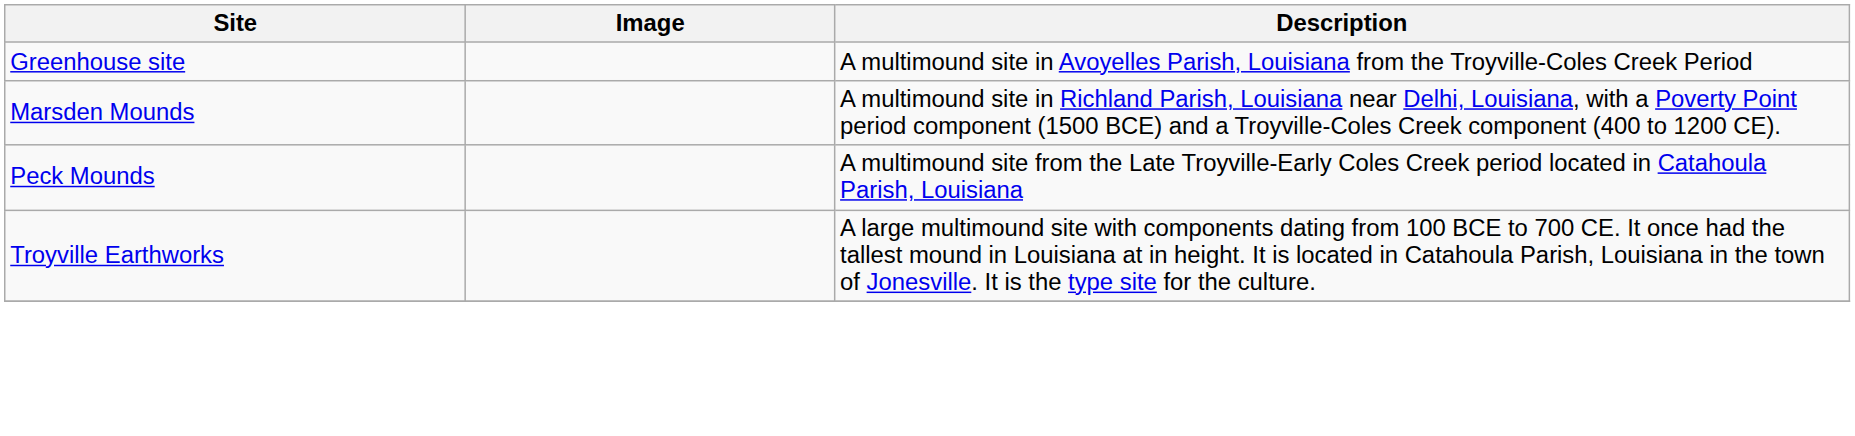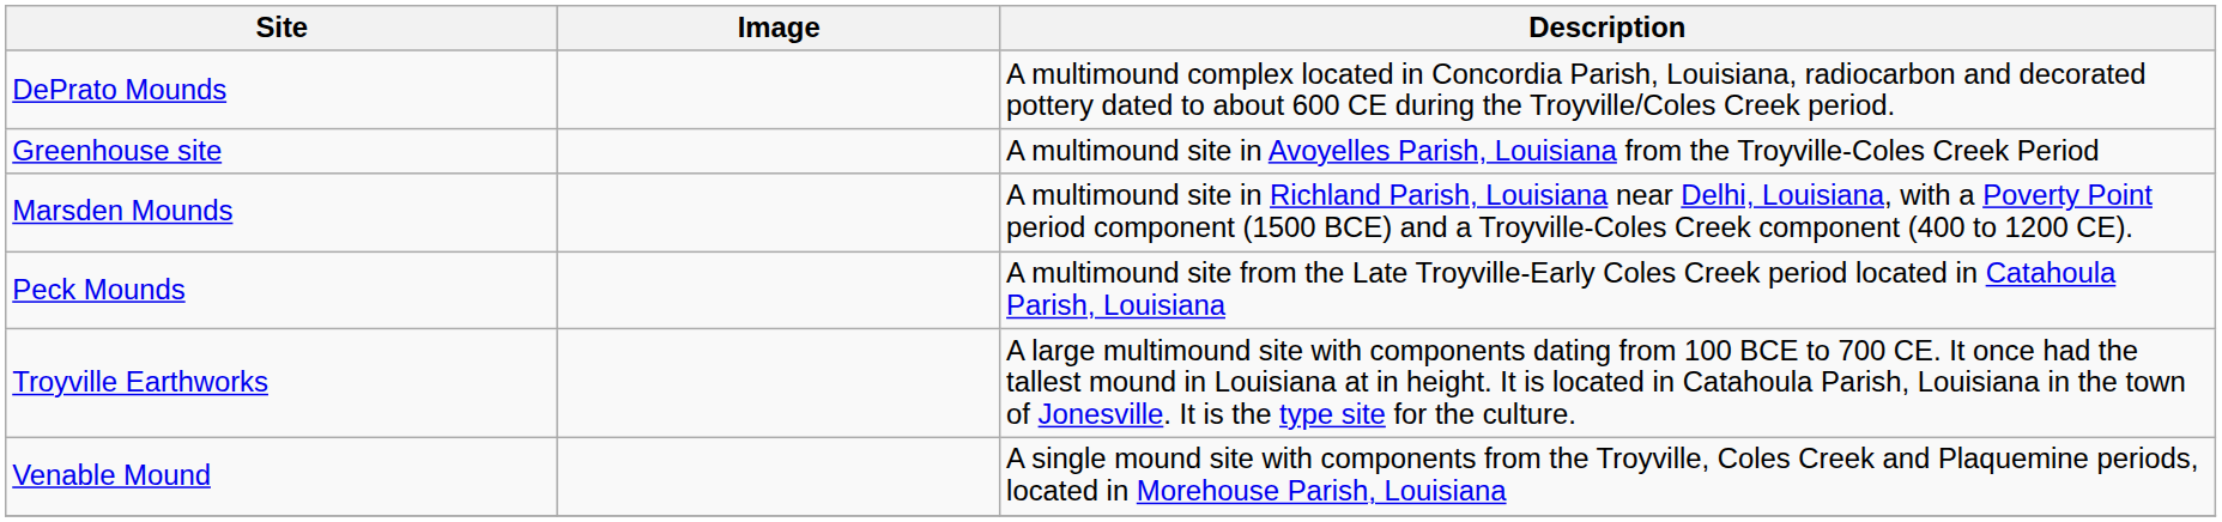+ row: DePrato Mounds | A multimound complex located in Concordia Parish, Louisiana, radiocarbon and decorated pottery dated to about 600 CE during the Troyville/Coles Creek period.
+ row: Venable Mound | A single mound site with components from the Troyville, Coles Creek and Plaquemine periods, located in Morehouse Parish, Louisiana
